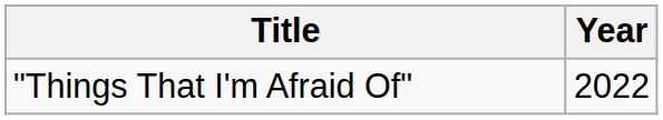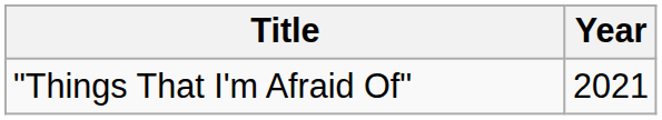"Things That I'm Afraid Of" | Year: 2022 -> 2021
